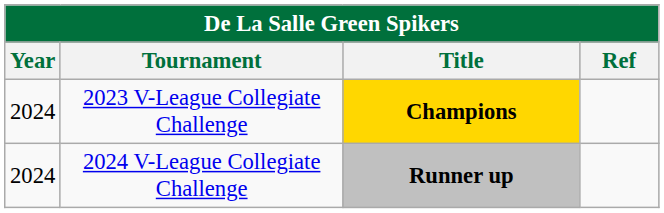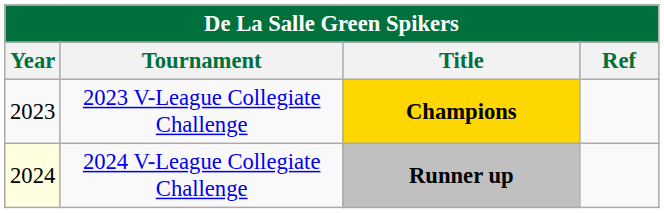2023 V-League Collegiate Challenge | Year: 2024 -> 2023
2024 V-League Collegiate Challenge | Year: no background -> lightyellow background
